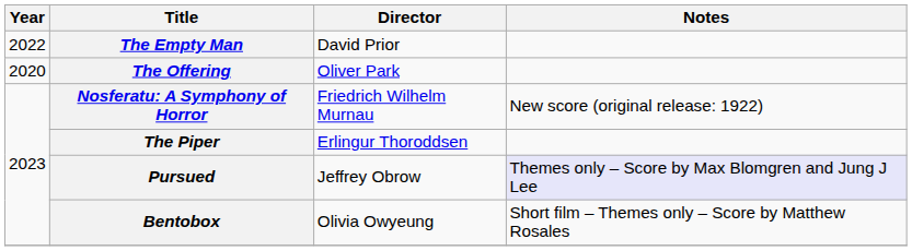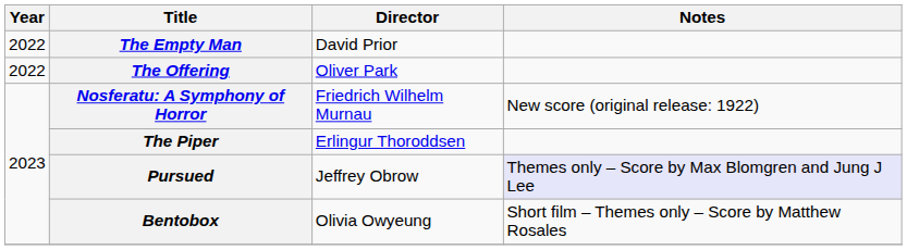The Offering | Year: 2020 -> 2022
